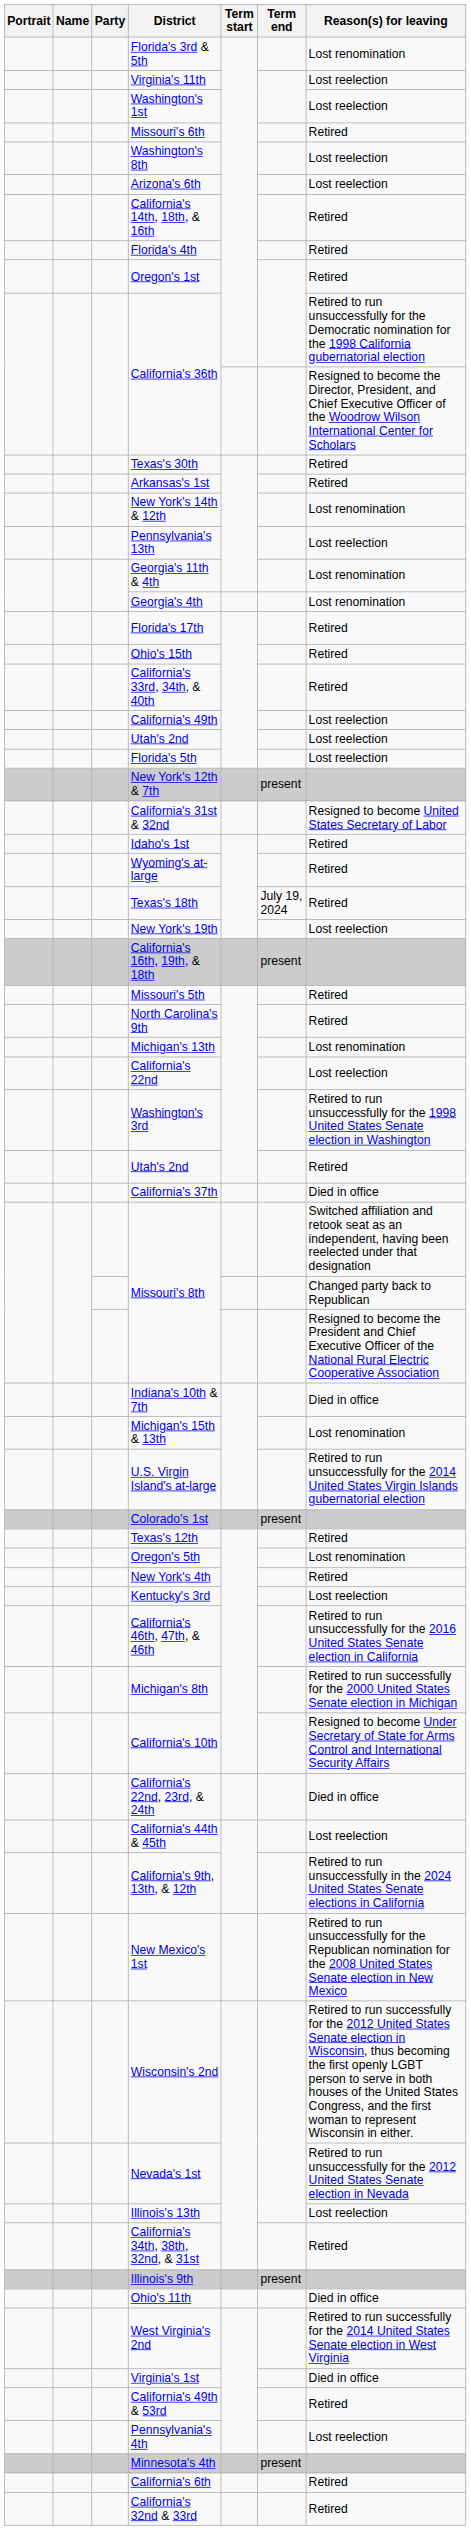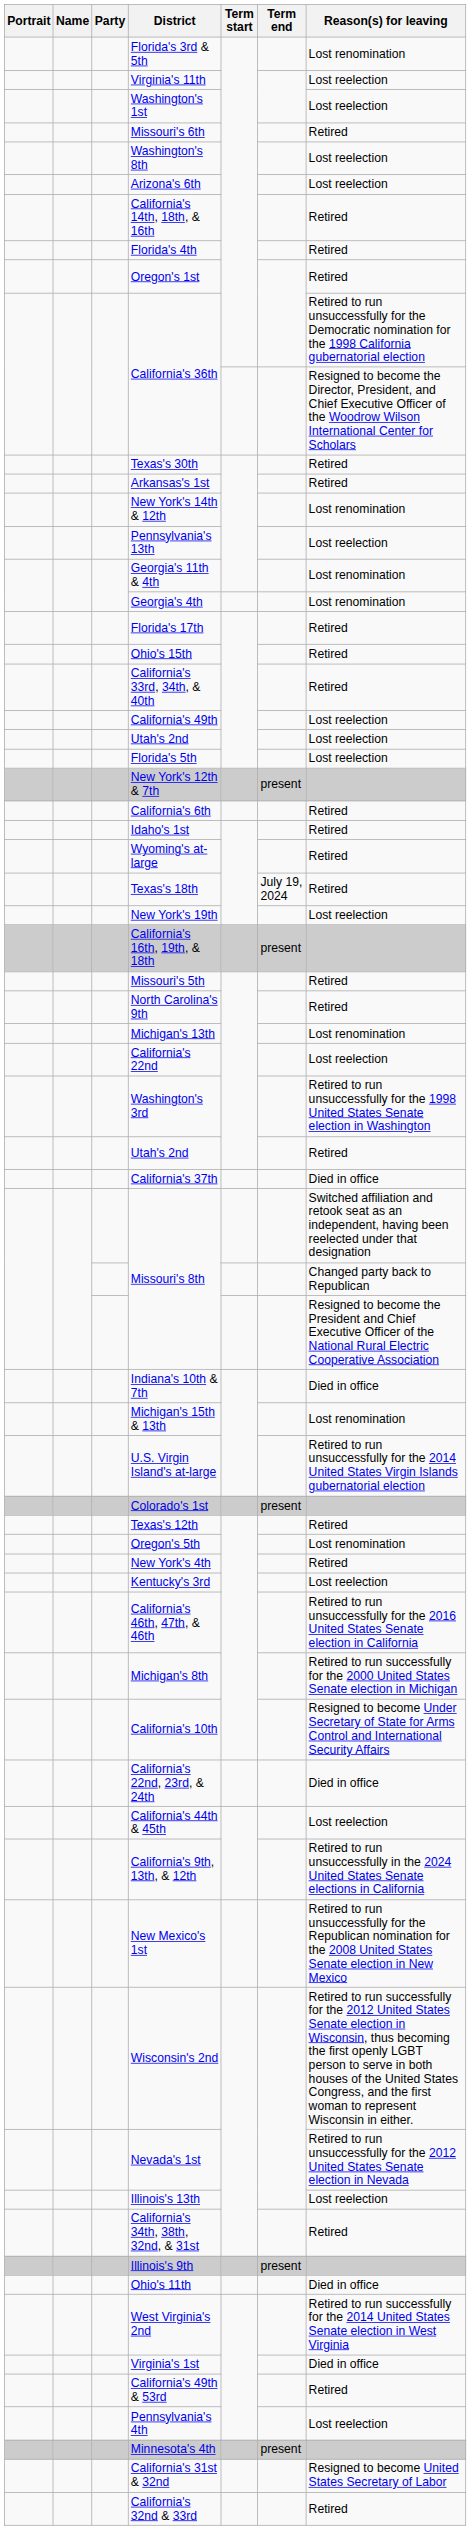rows swapped: California's 6th <-> California's 31st & 32nd
